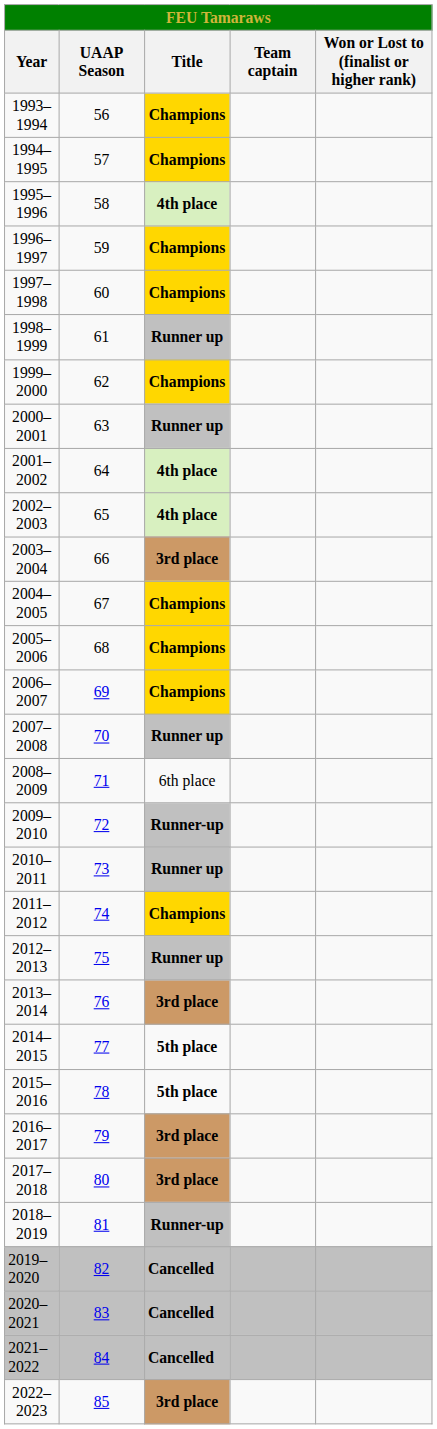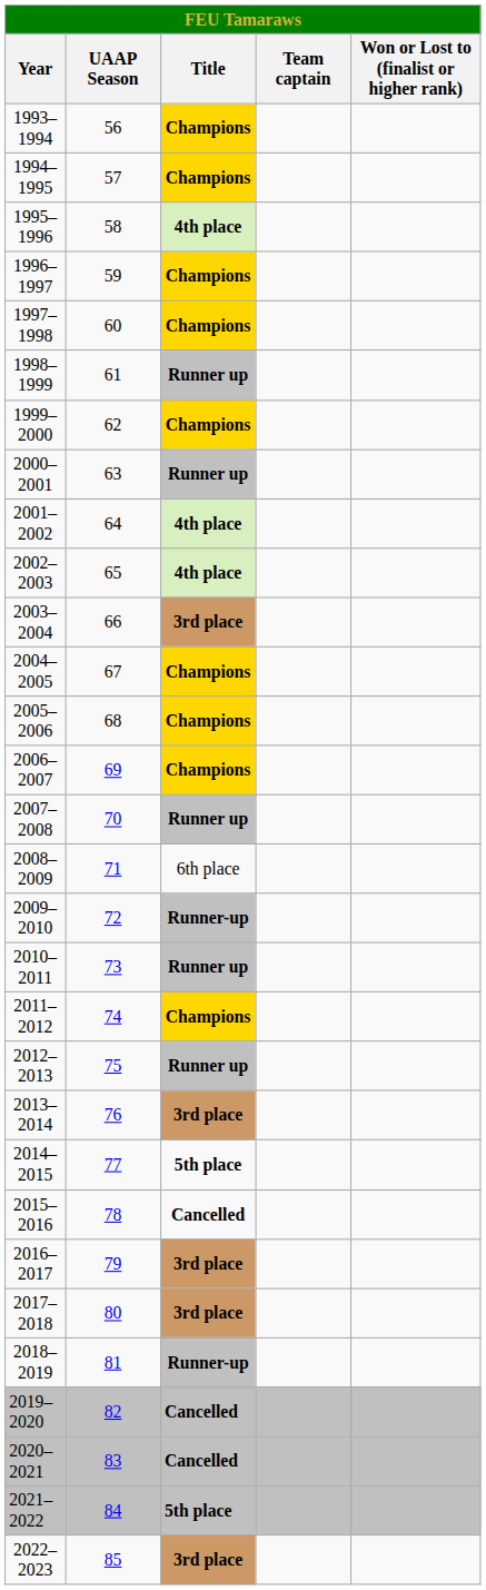2015–2016 | Title: 5th place -> Cancelled
2021–2022 | Title: Cancelled -> 5th place
